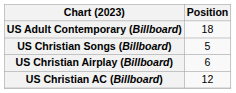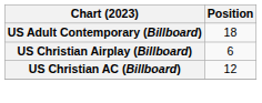- row: US Christian Songs (Billboard) | 5
